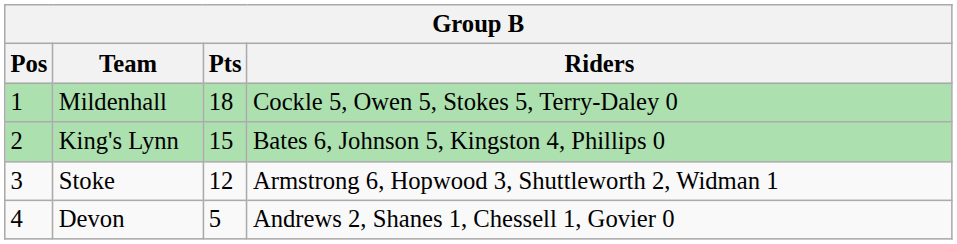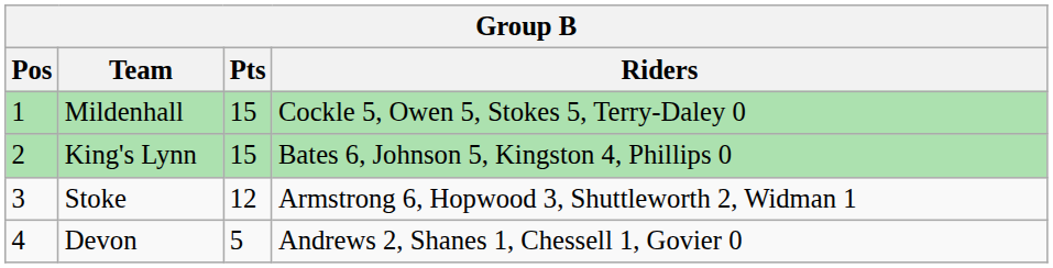Mildenhall | Pts: 18 -> 15
